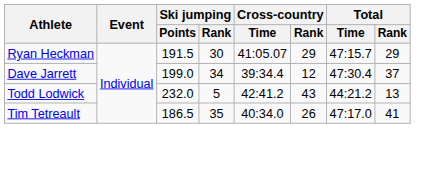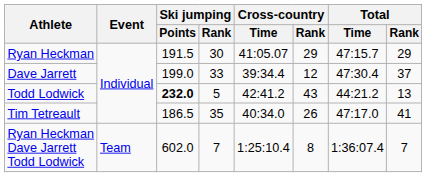Dave Jarrett | Ski jumping / Rank: 34 -> 33
Todd Lodwick | Ski jumping / Points: normal -> bold
+ row: Ryan Heckman Dave Jarrett Todd Lodwick | Team | 602.0 | 7 | 1:25:10.4 | 8 | 1:36:07.4 | 7
